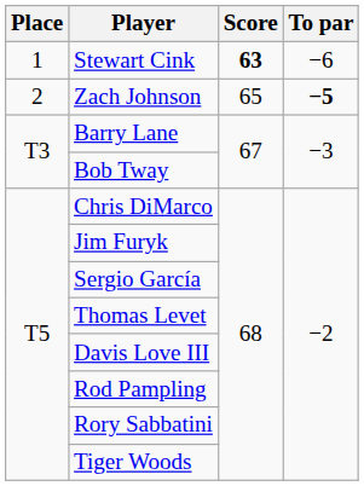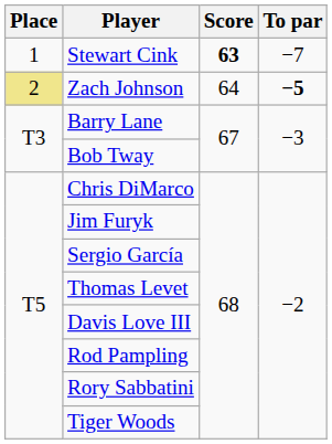Stewart Cink | To par: −6 -> −7
Zach Johnson | Place: no background -> khaki background
Zach Johnson | Score: 65 -> 64
